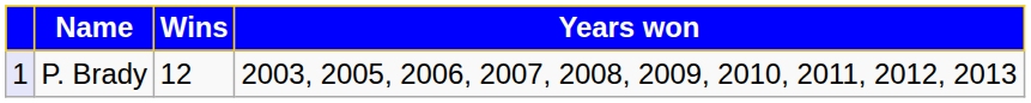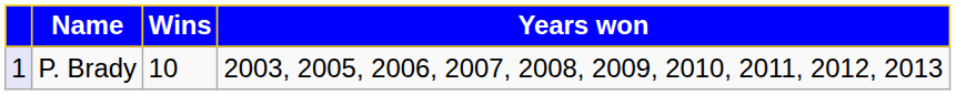P. Brady | Wins: 12 -> 10
